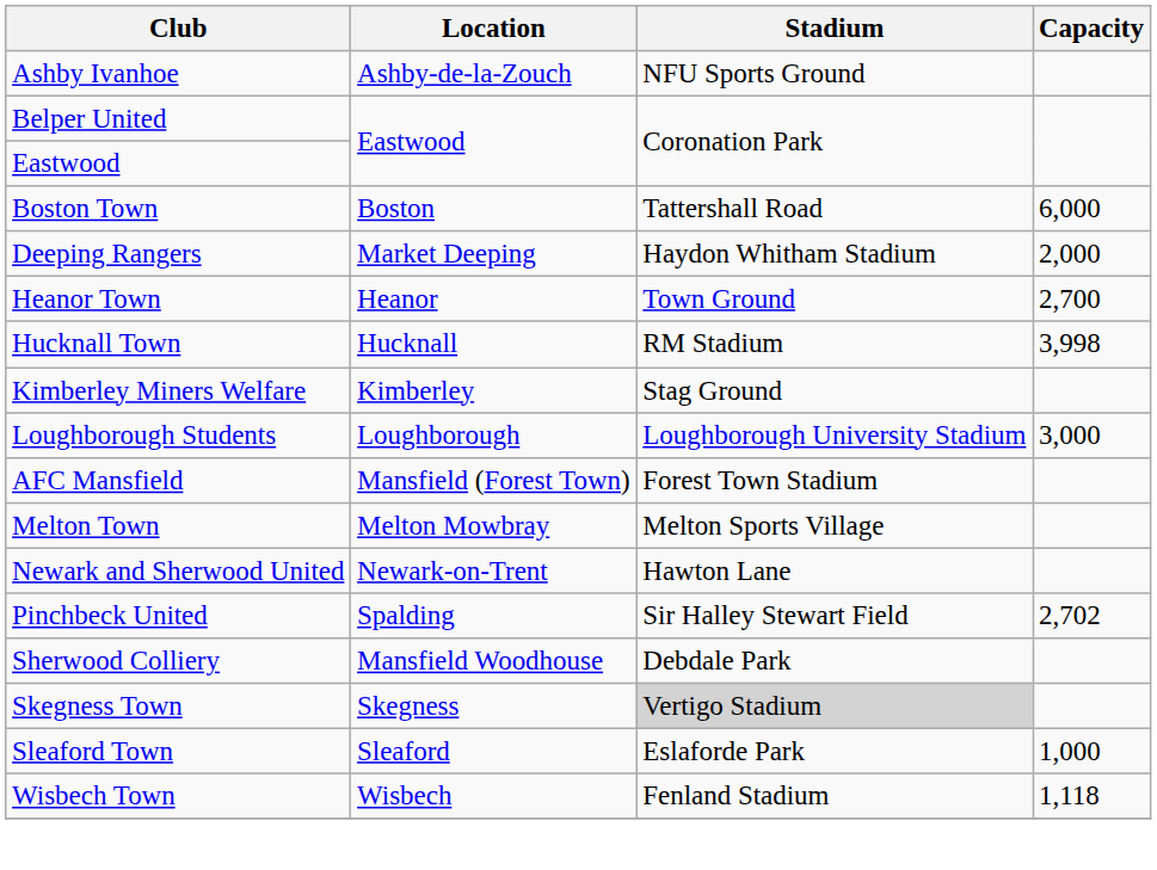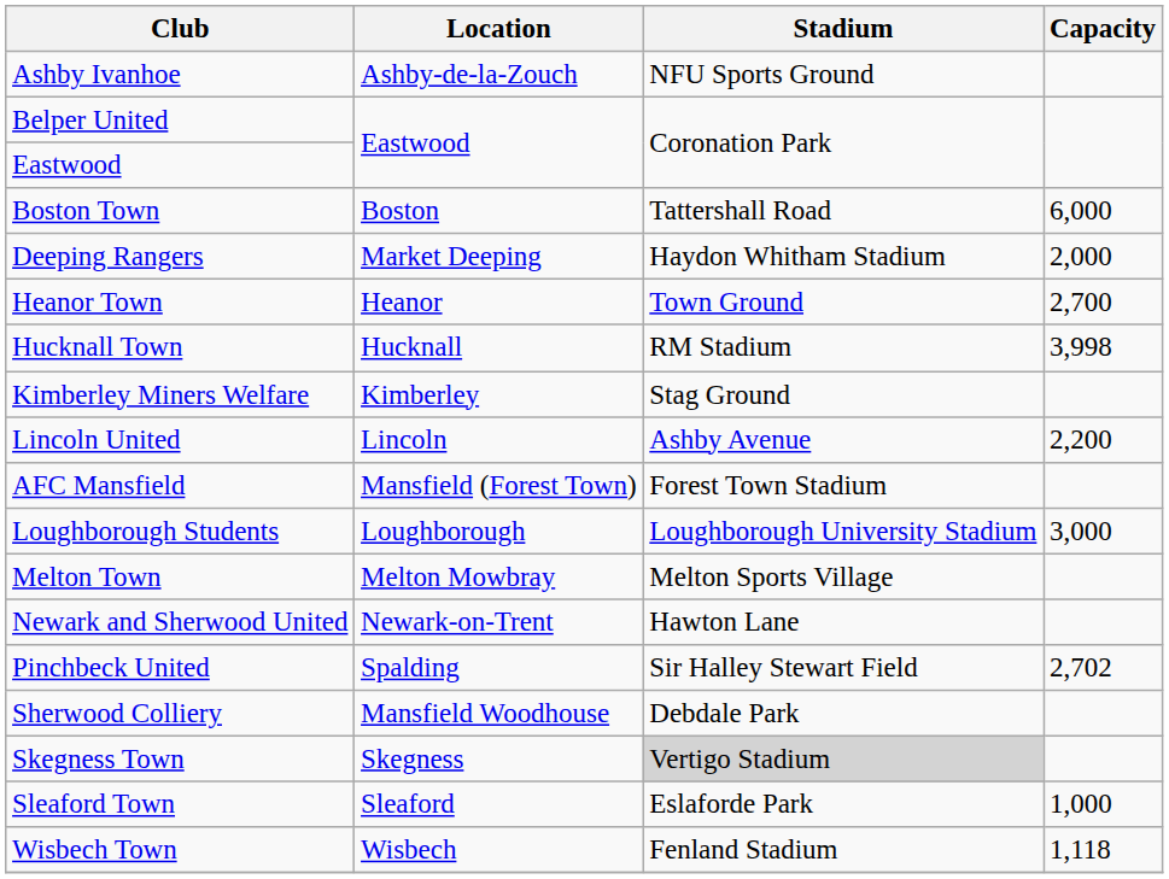+ row: Lincoln United | Lincoln | Ashby Avenue | 2,200
rows swapped: Loughborough Students <-> AFC Mansfield
